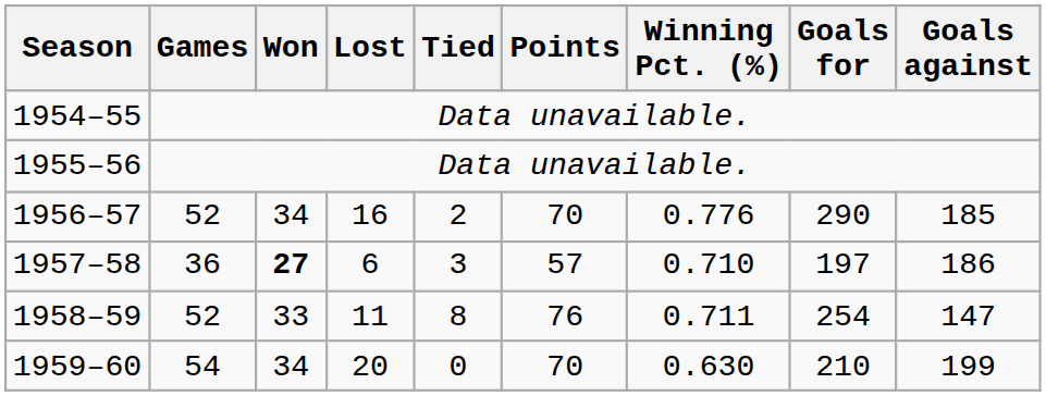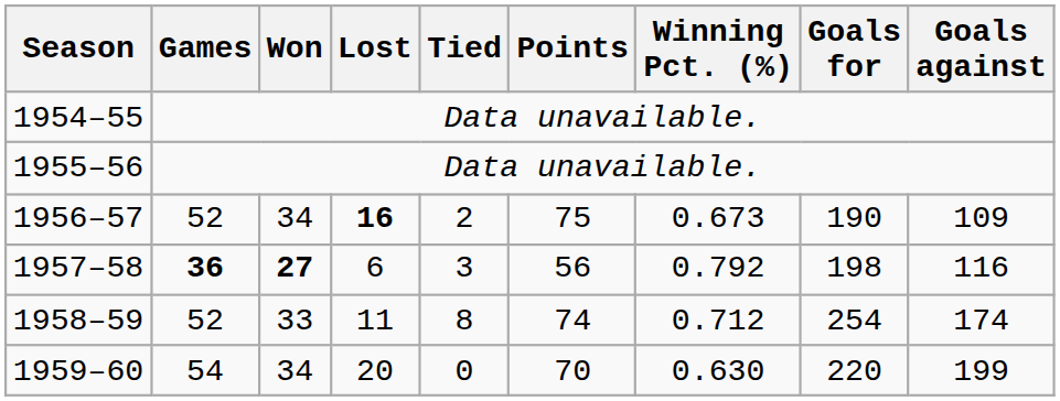1956–57 | Lost: normal -> bold
1956–57 | Points: 70 -> 75
1956–57 | Winning Pct. (%): 0.776 -> 0.673
1956–57 | Goals for: 290 -> 190
1956–57 | Goals against: 185 -> 109
1957–58 | Games: normal -> bold
1957–58 | Points: 57 -> 56
1957–58 | Winning Pct. (%): 0.710 -> 0.792
1957–58 | Goals for: 197 -> 198
1957–58 | Goals against: 186 -> 116
1958–59 | Points: 76 -> 74
1958–59 | Winning Pct. (%): 0.711 -> 0.712
1958–59 | Goals against: 147 -> 174
1959–60 | Goals for: 210 -> 220
